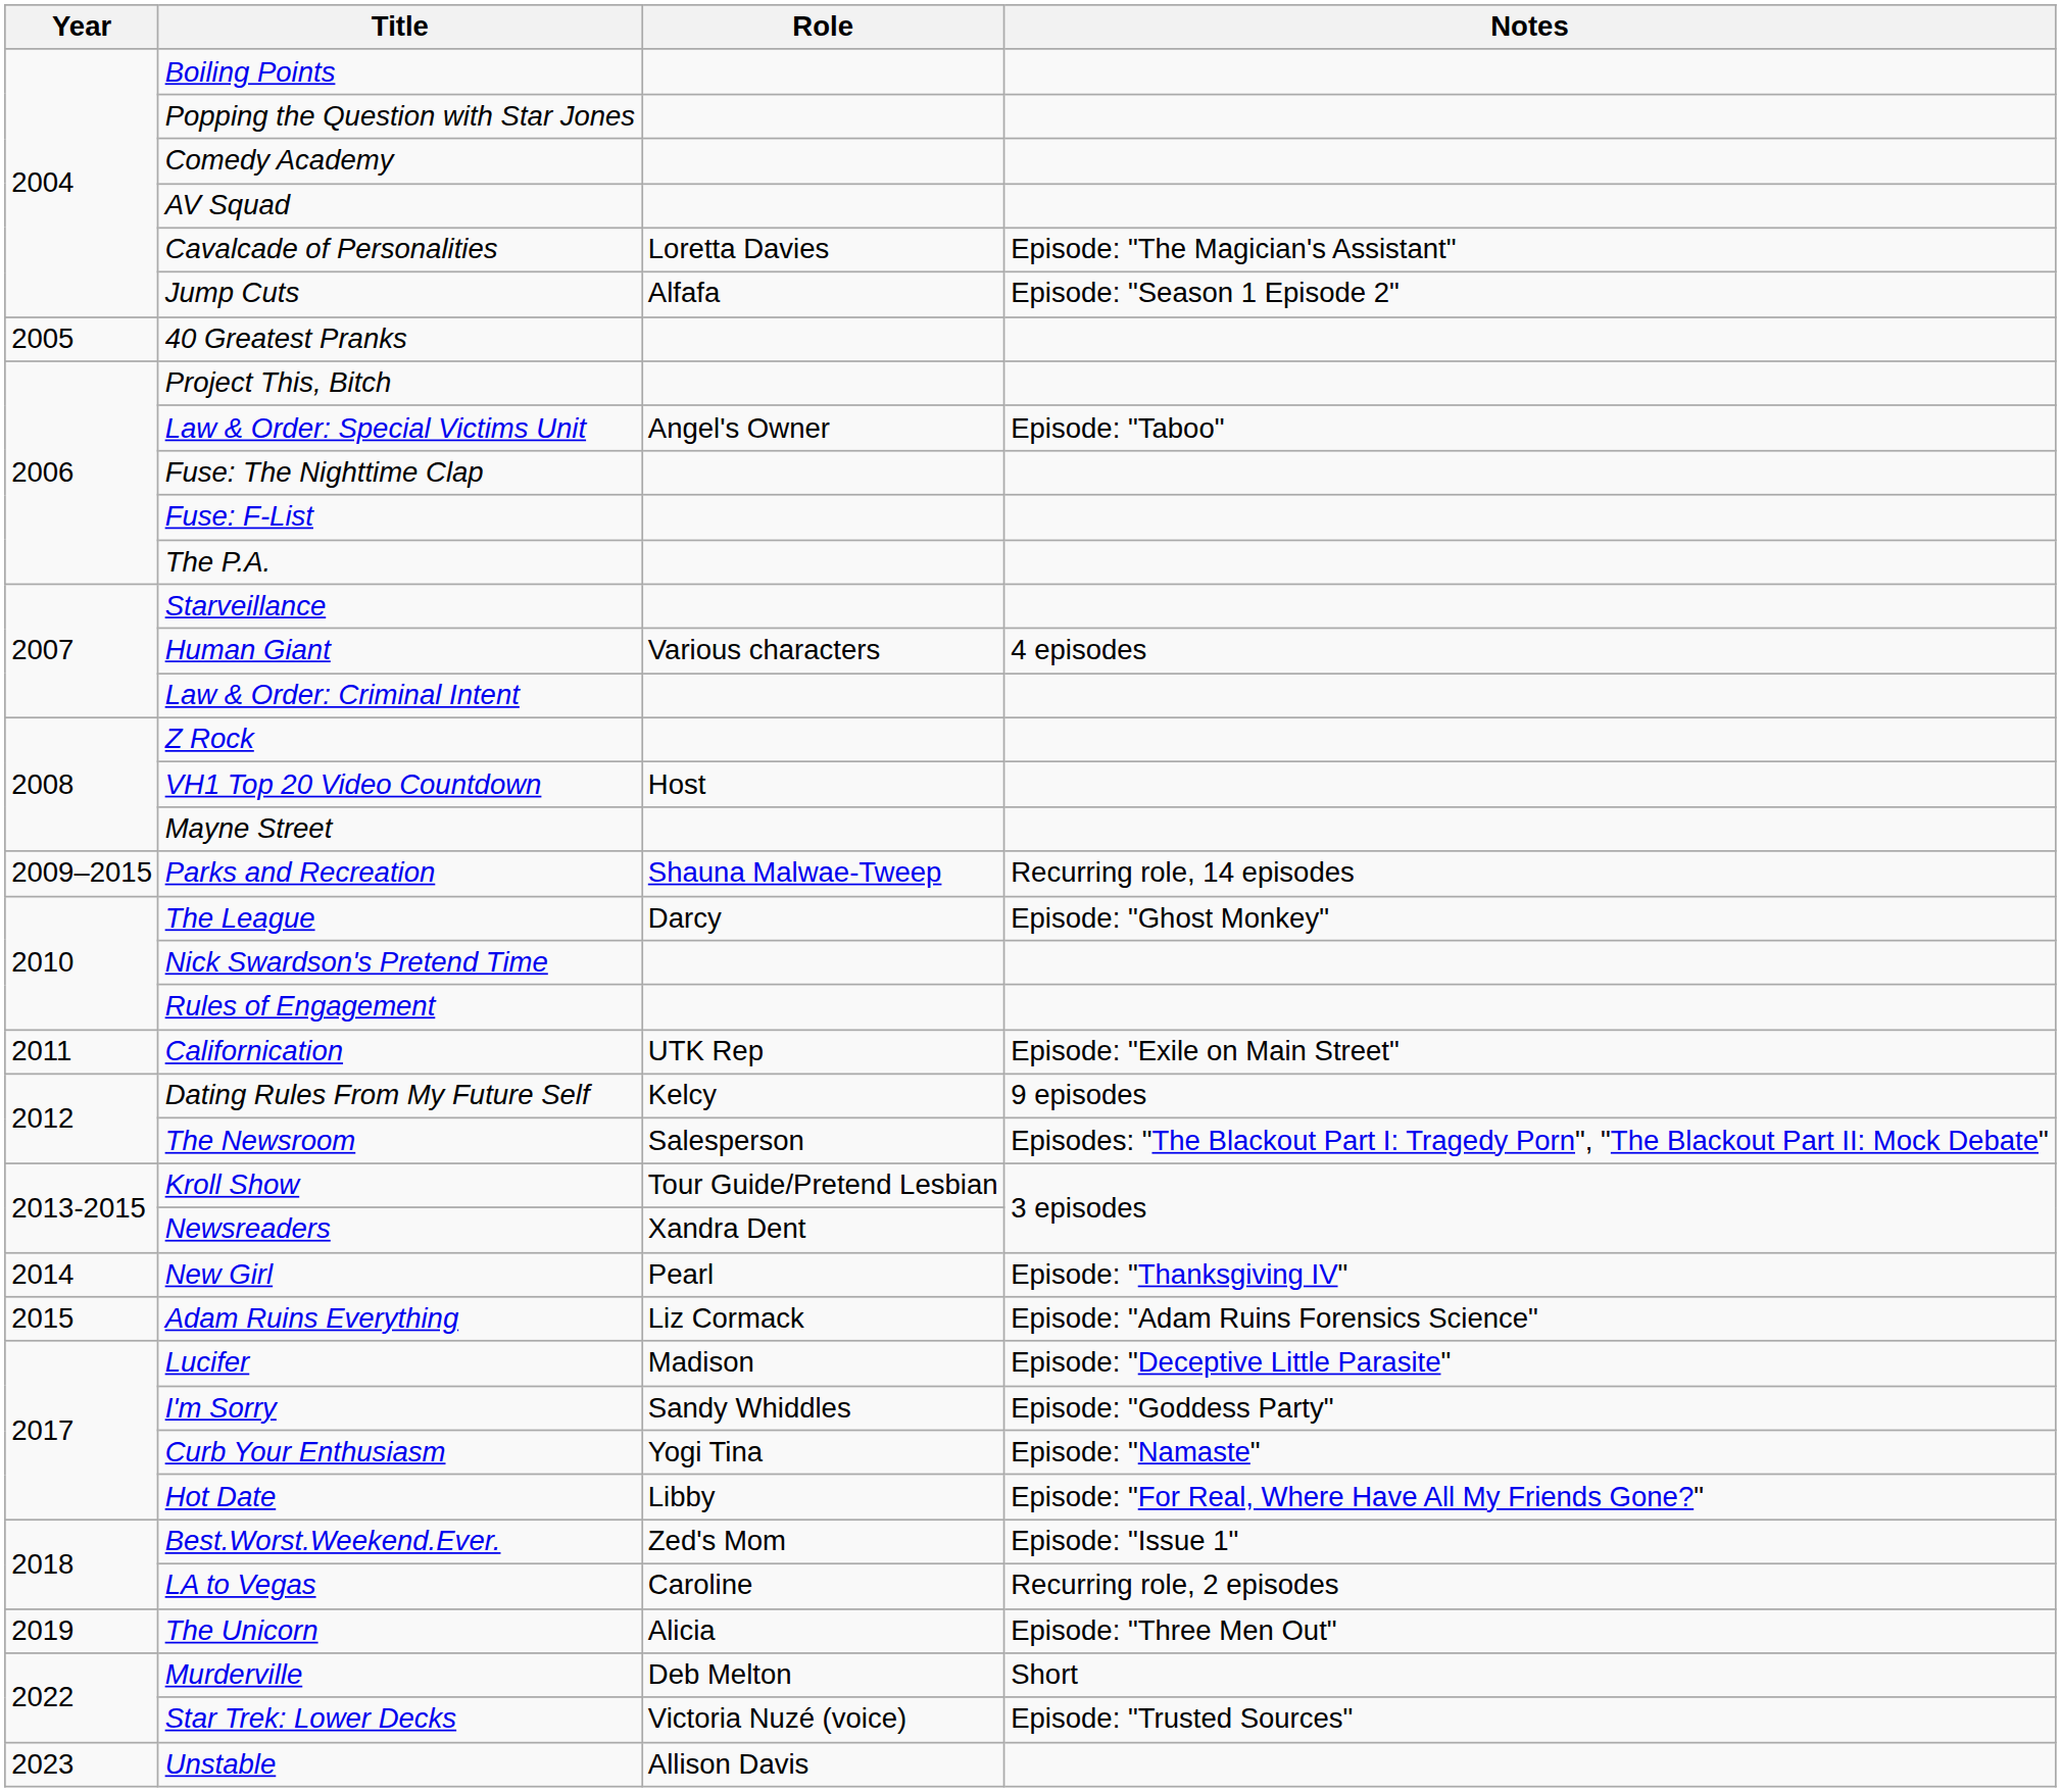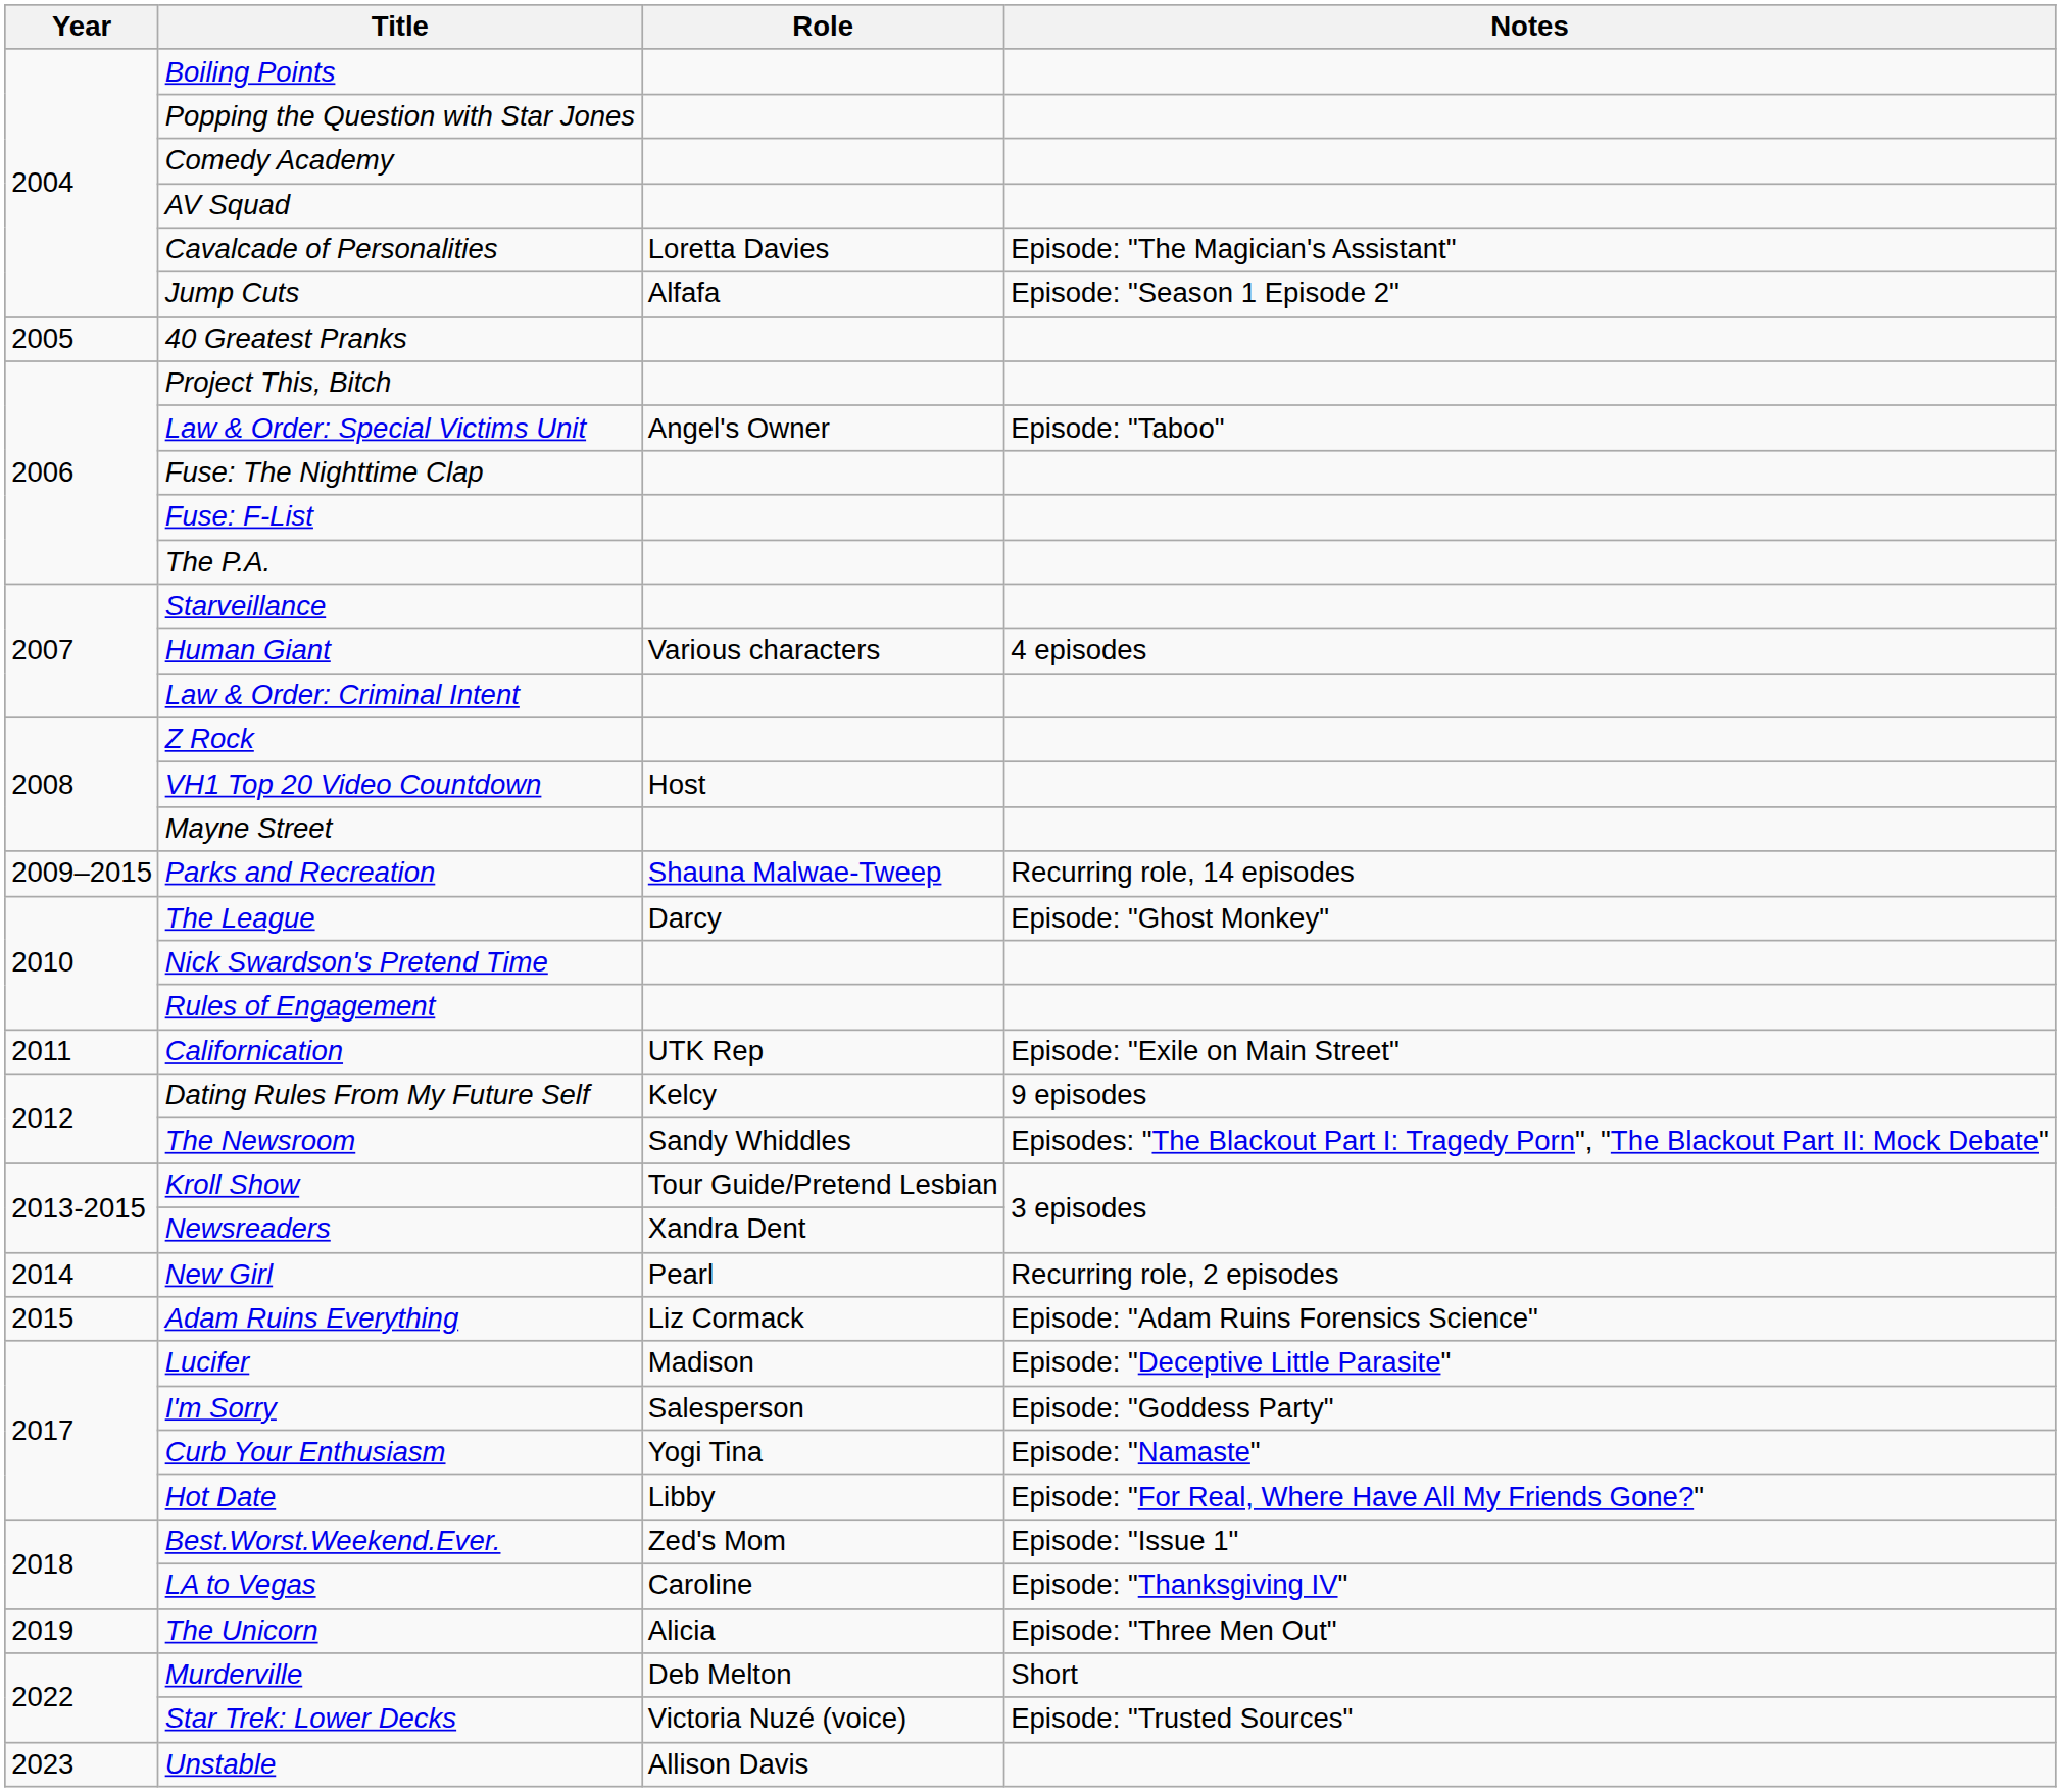The Newsroom | Role: Salesperson -> Sandy Whiddles
New Girl | Notes: Episode: "Thanksgiving IV" -> Recurring role, 2 episodes
I'm Sorry | Role: Sandy Whiddles -> Salesperson
LA to Vegas | Notes: Recurring role, 2 episodes -> Episode: "Thanksgiving IV"
